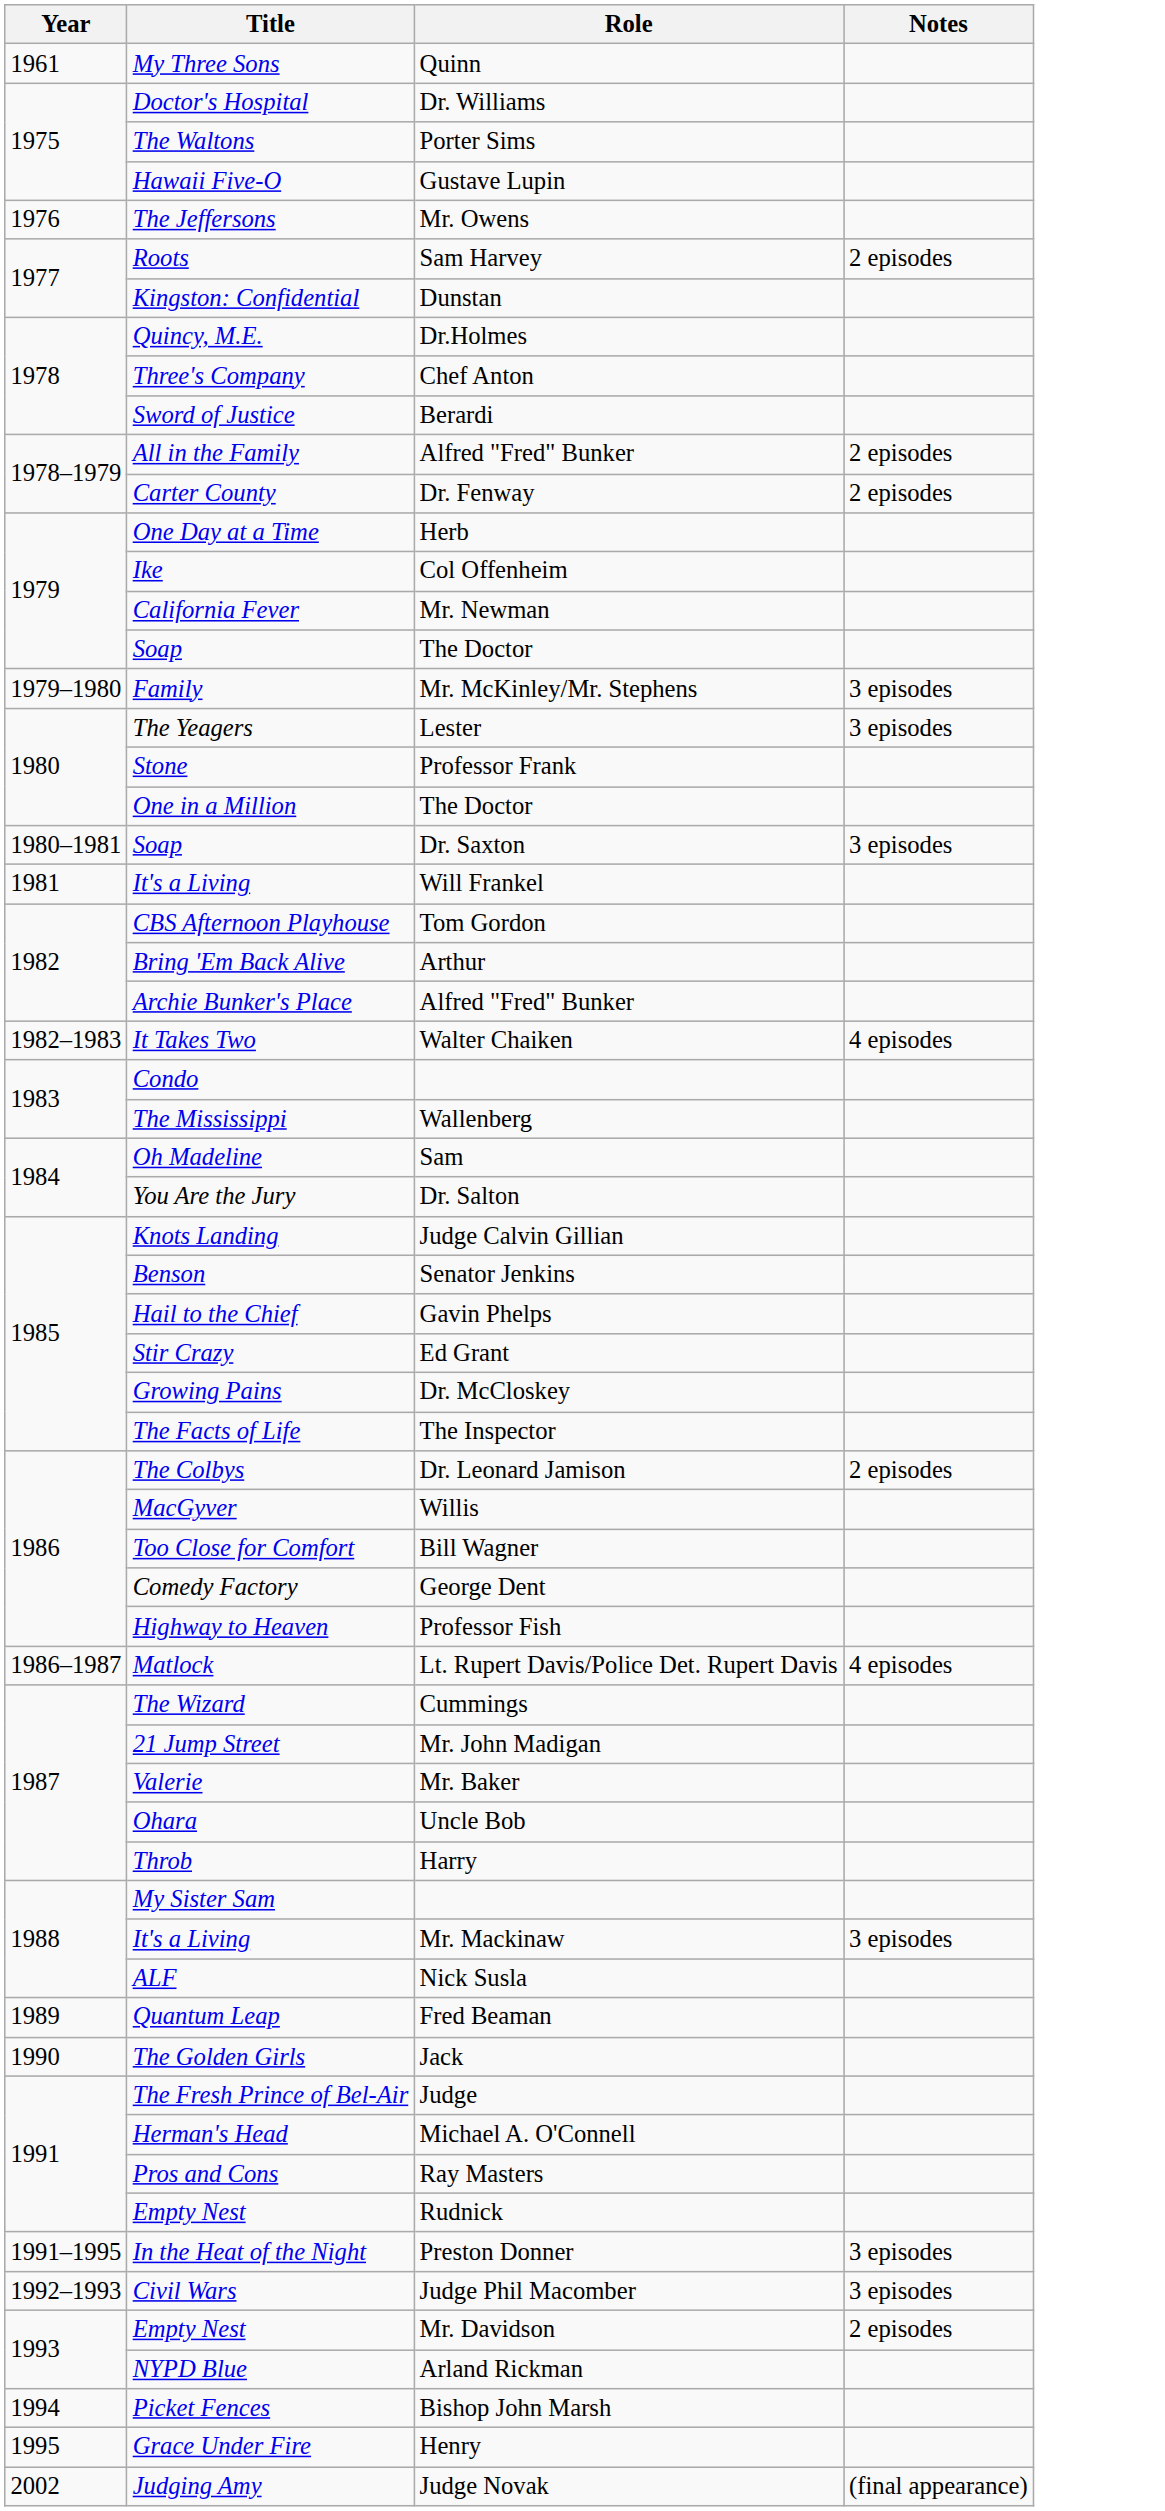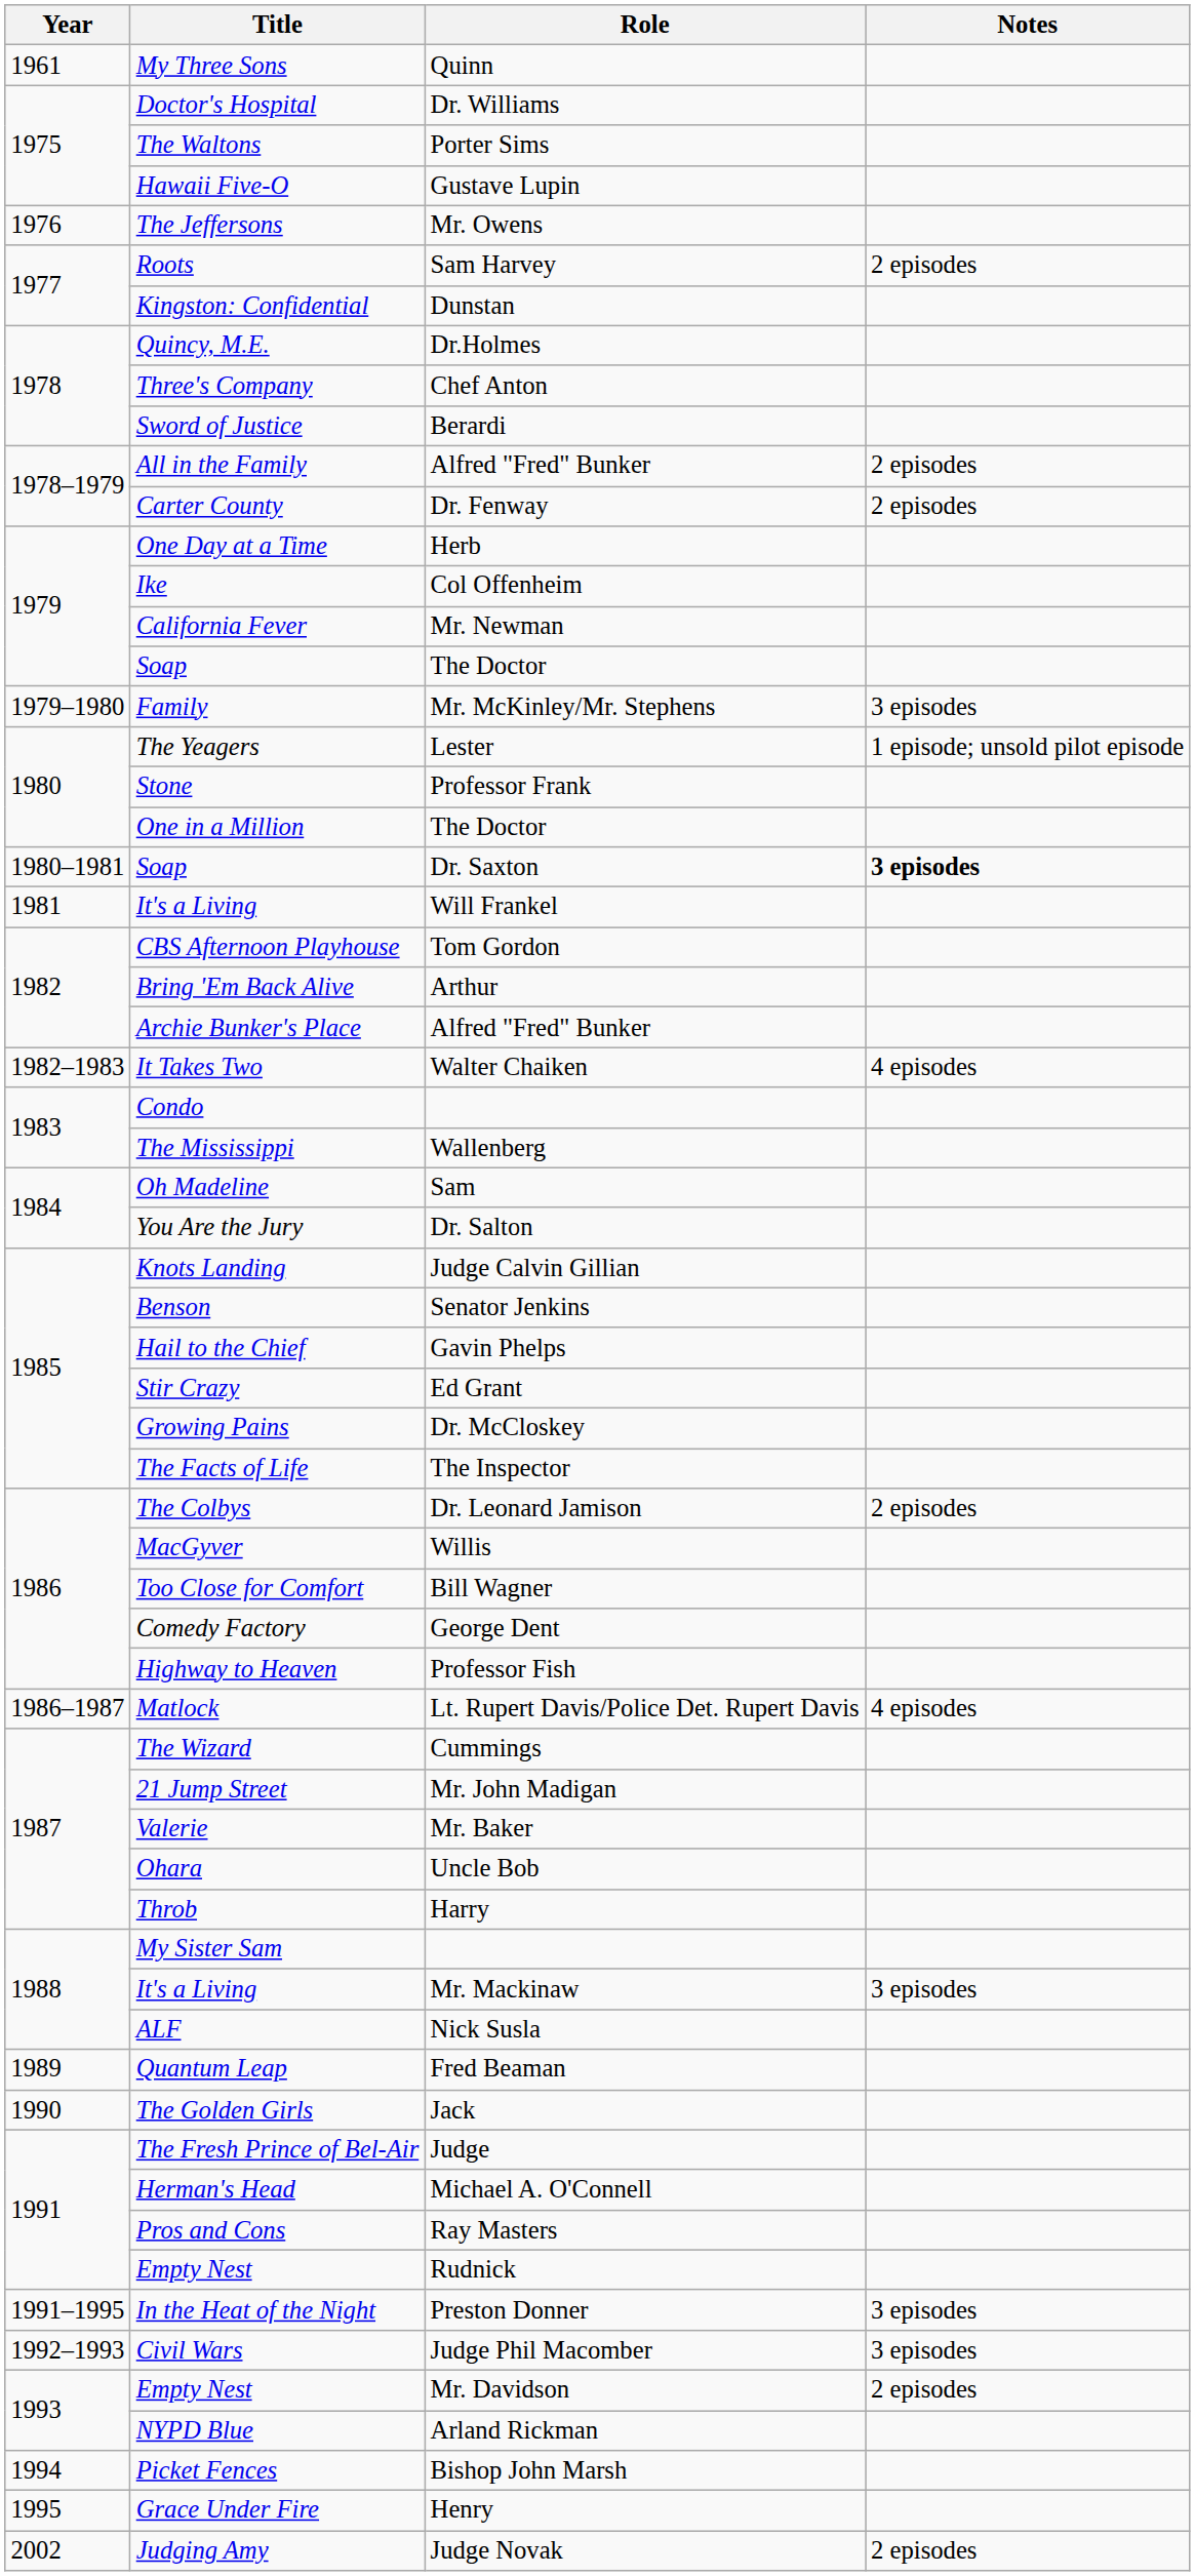The Yeagers | Notes: 3 episodes -> 1 episode; unsold pilot episode
Soap / Dr. Saxton | Notes: normal -> bold
Judging Amy | Notes: (final appearance) -> 2 episodes
